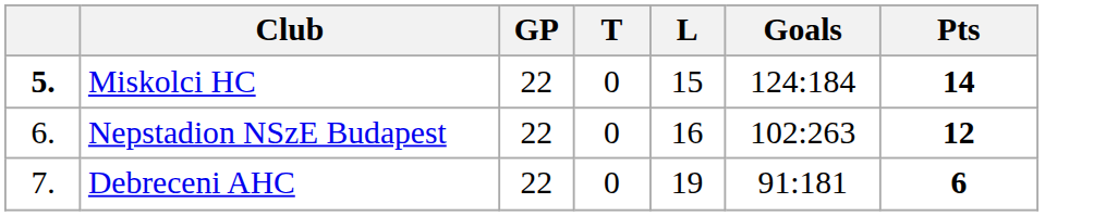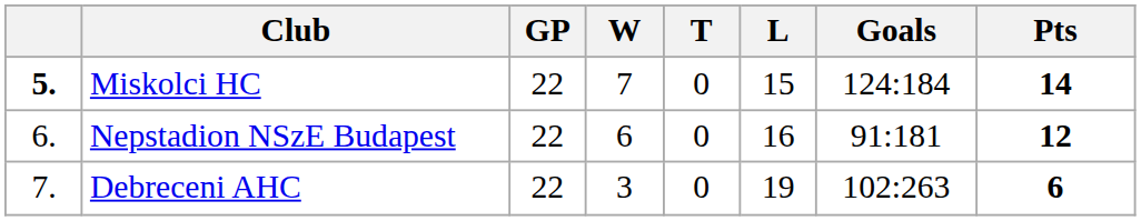+ column: W | 7 | 6 | 3
Nepstadion NSzE Budapest | Goals: 102:263 -> 91:181
Debreceni AHC | Goals: 91:181 -> 102:263
